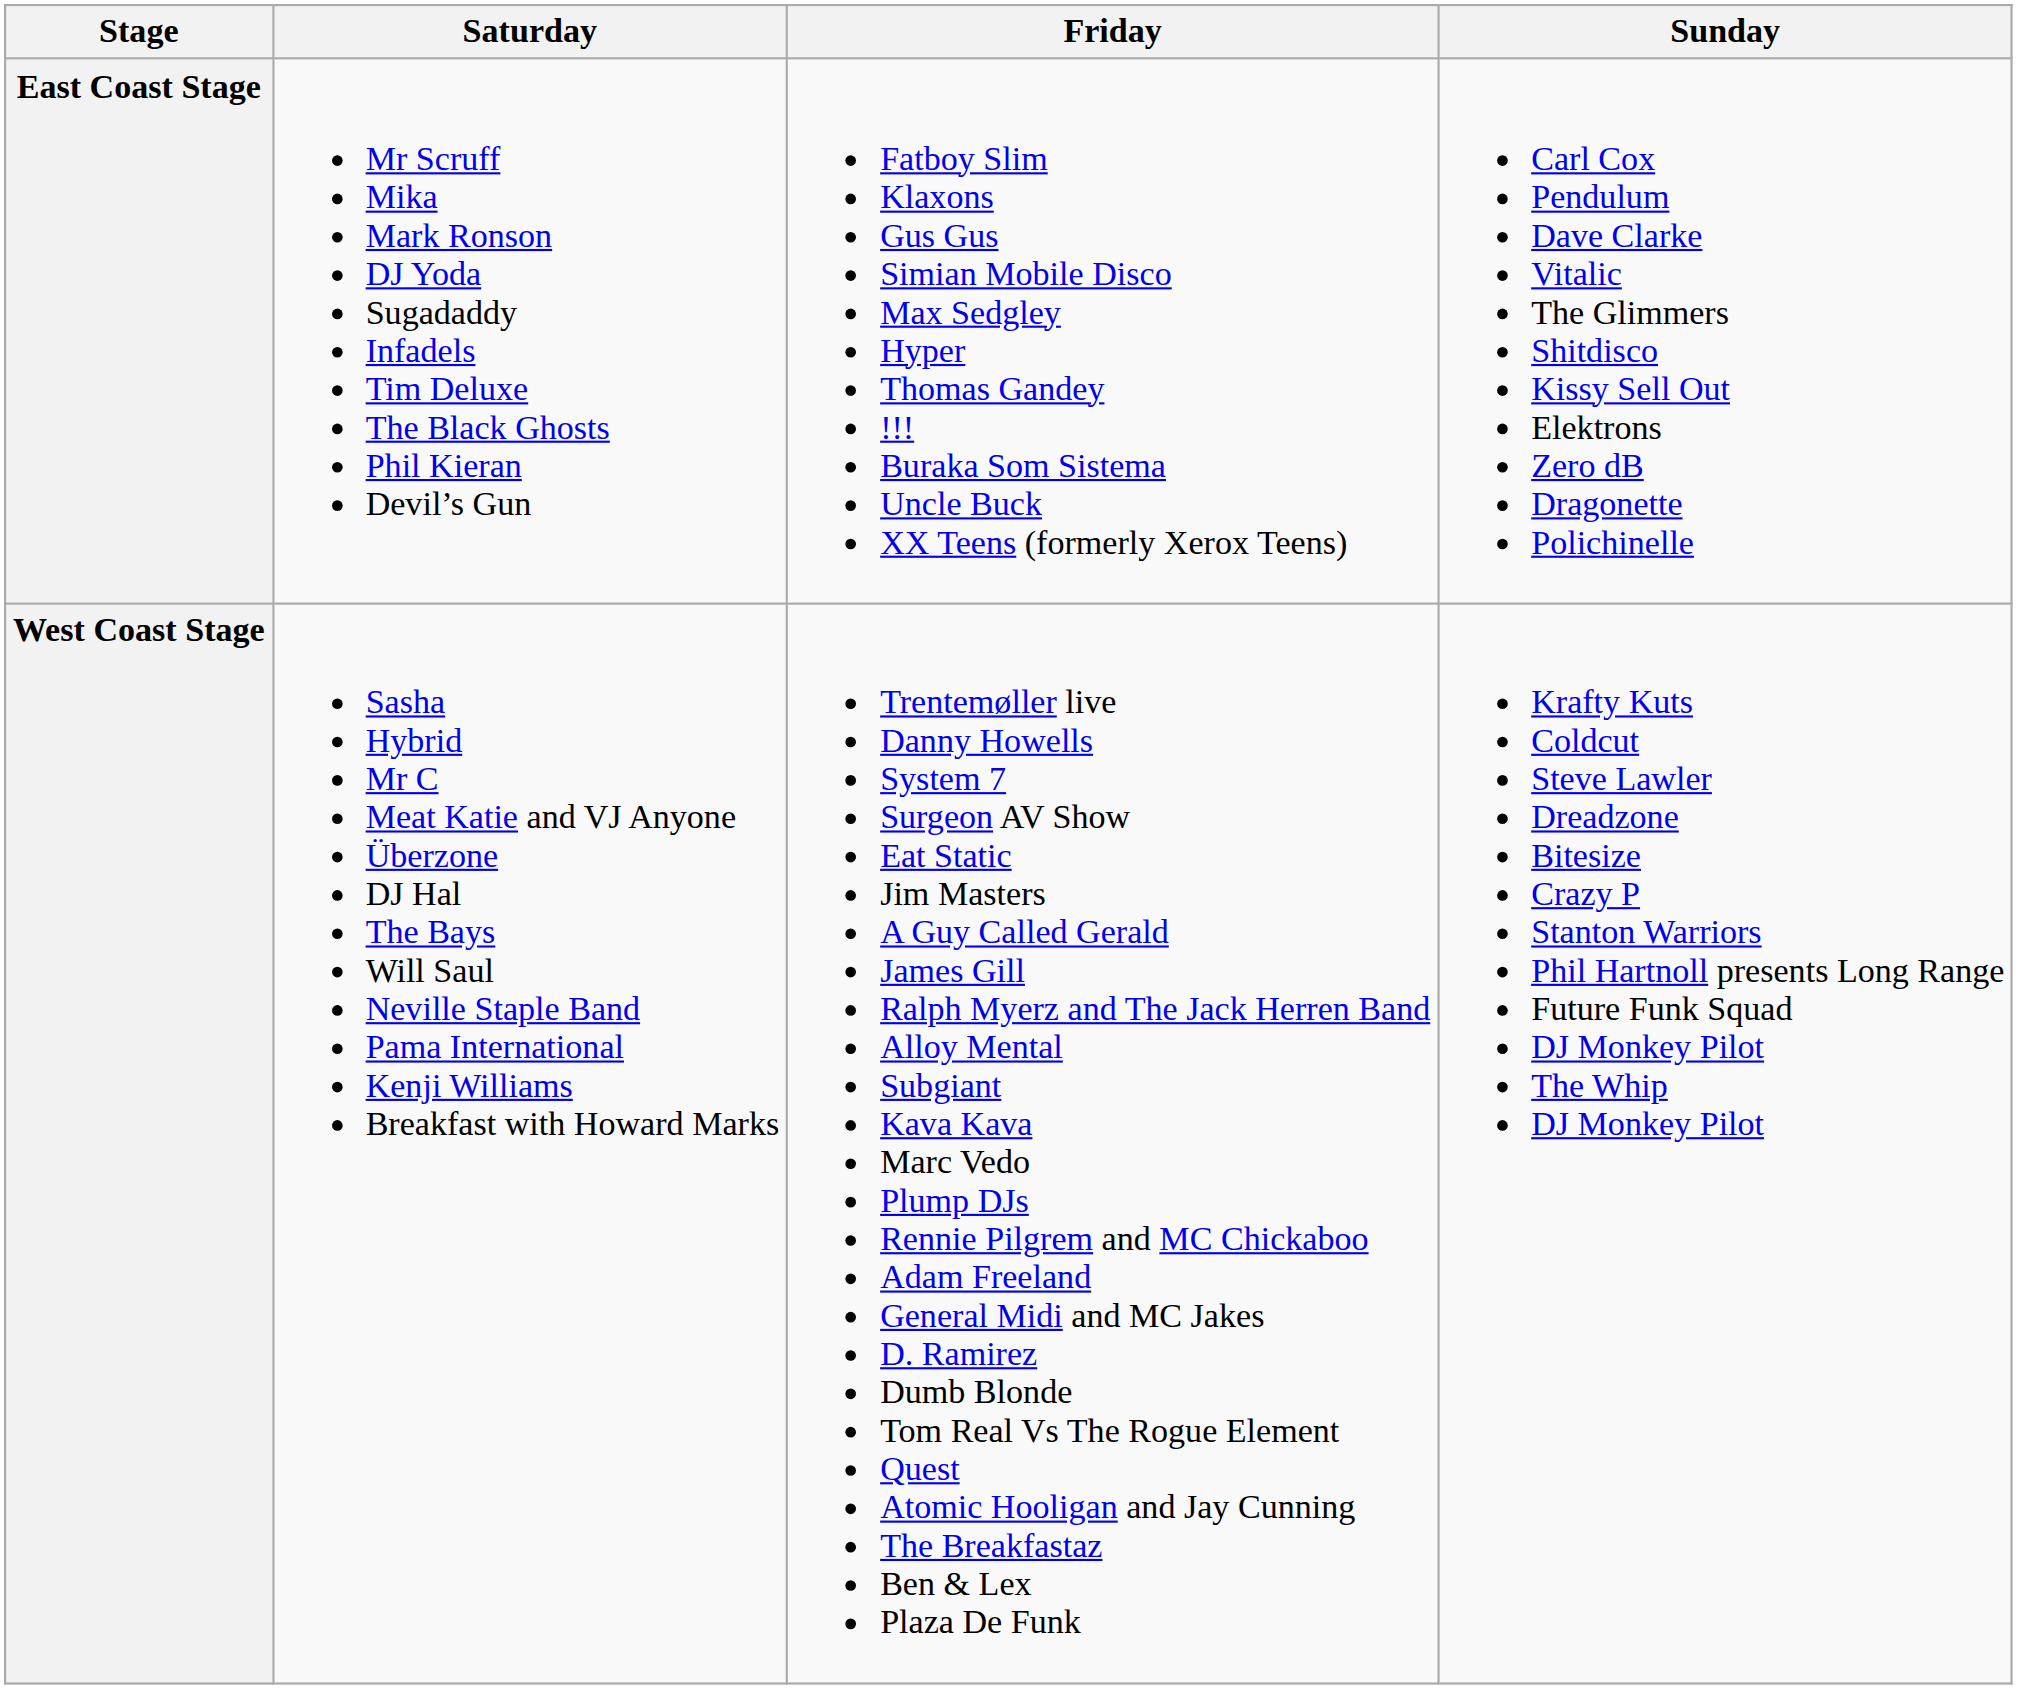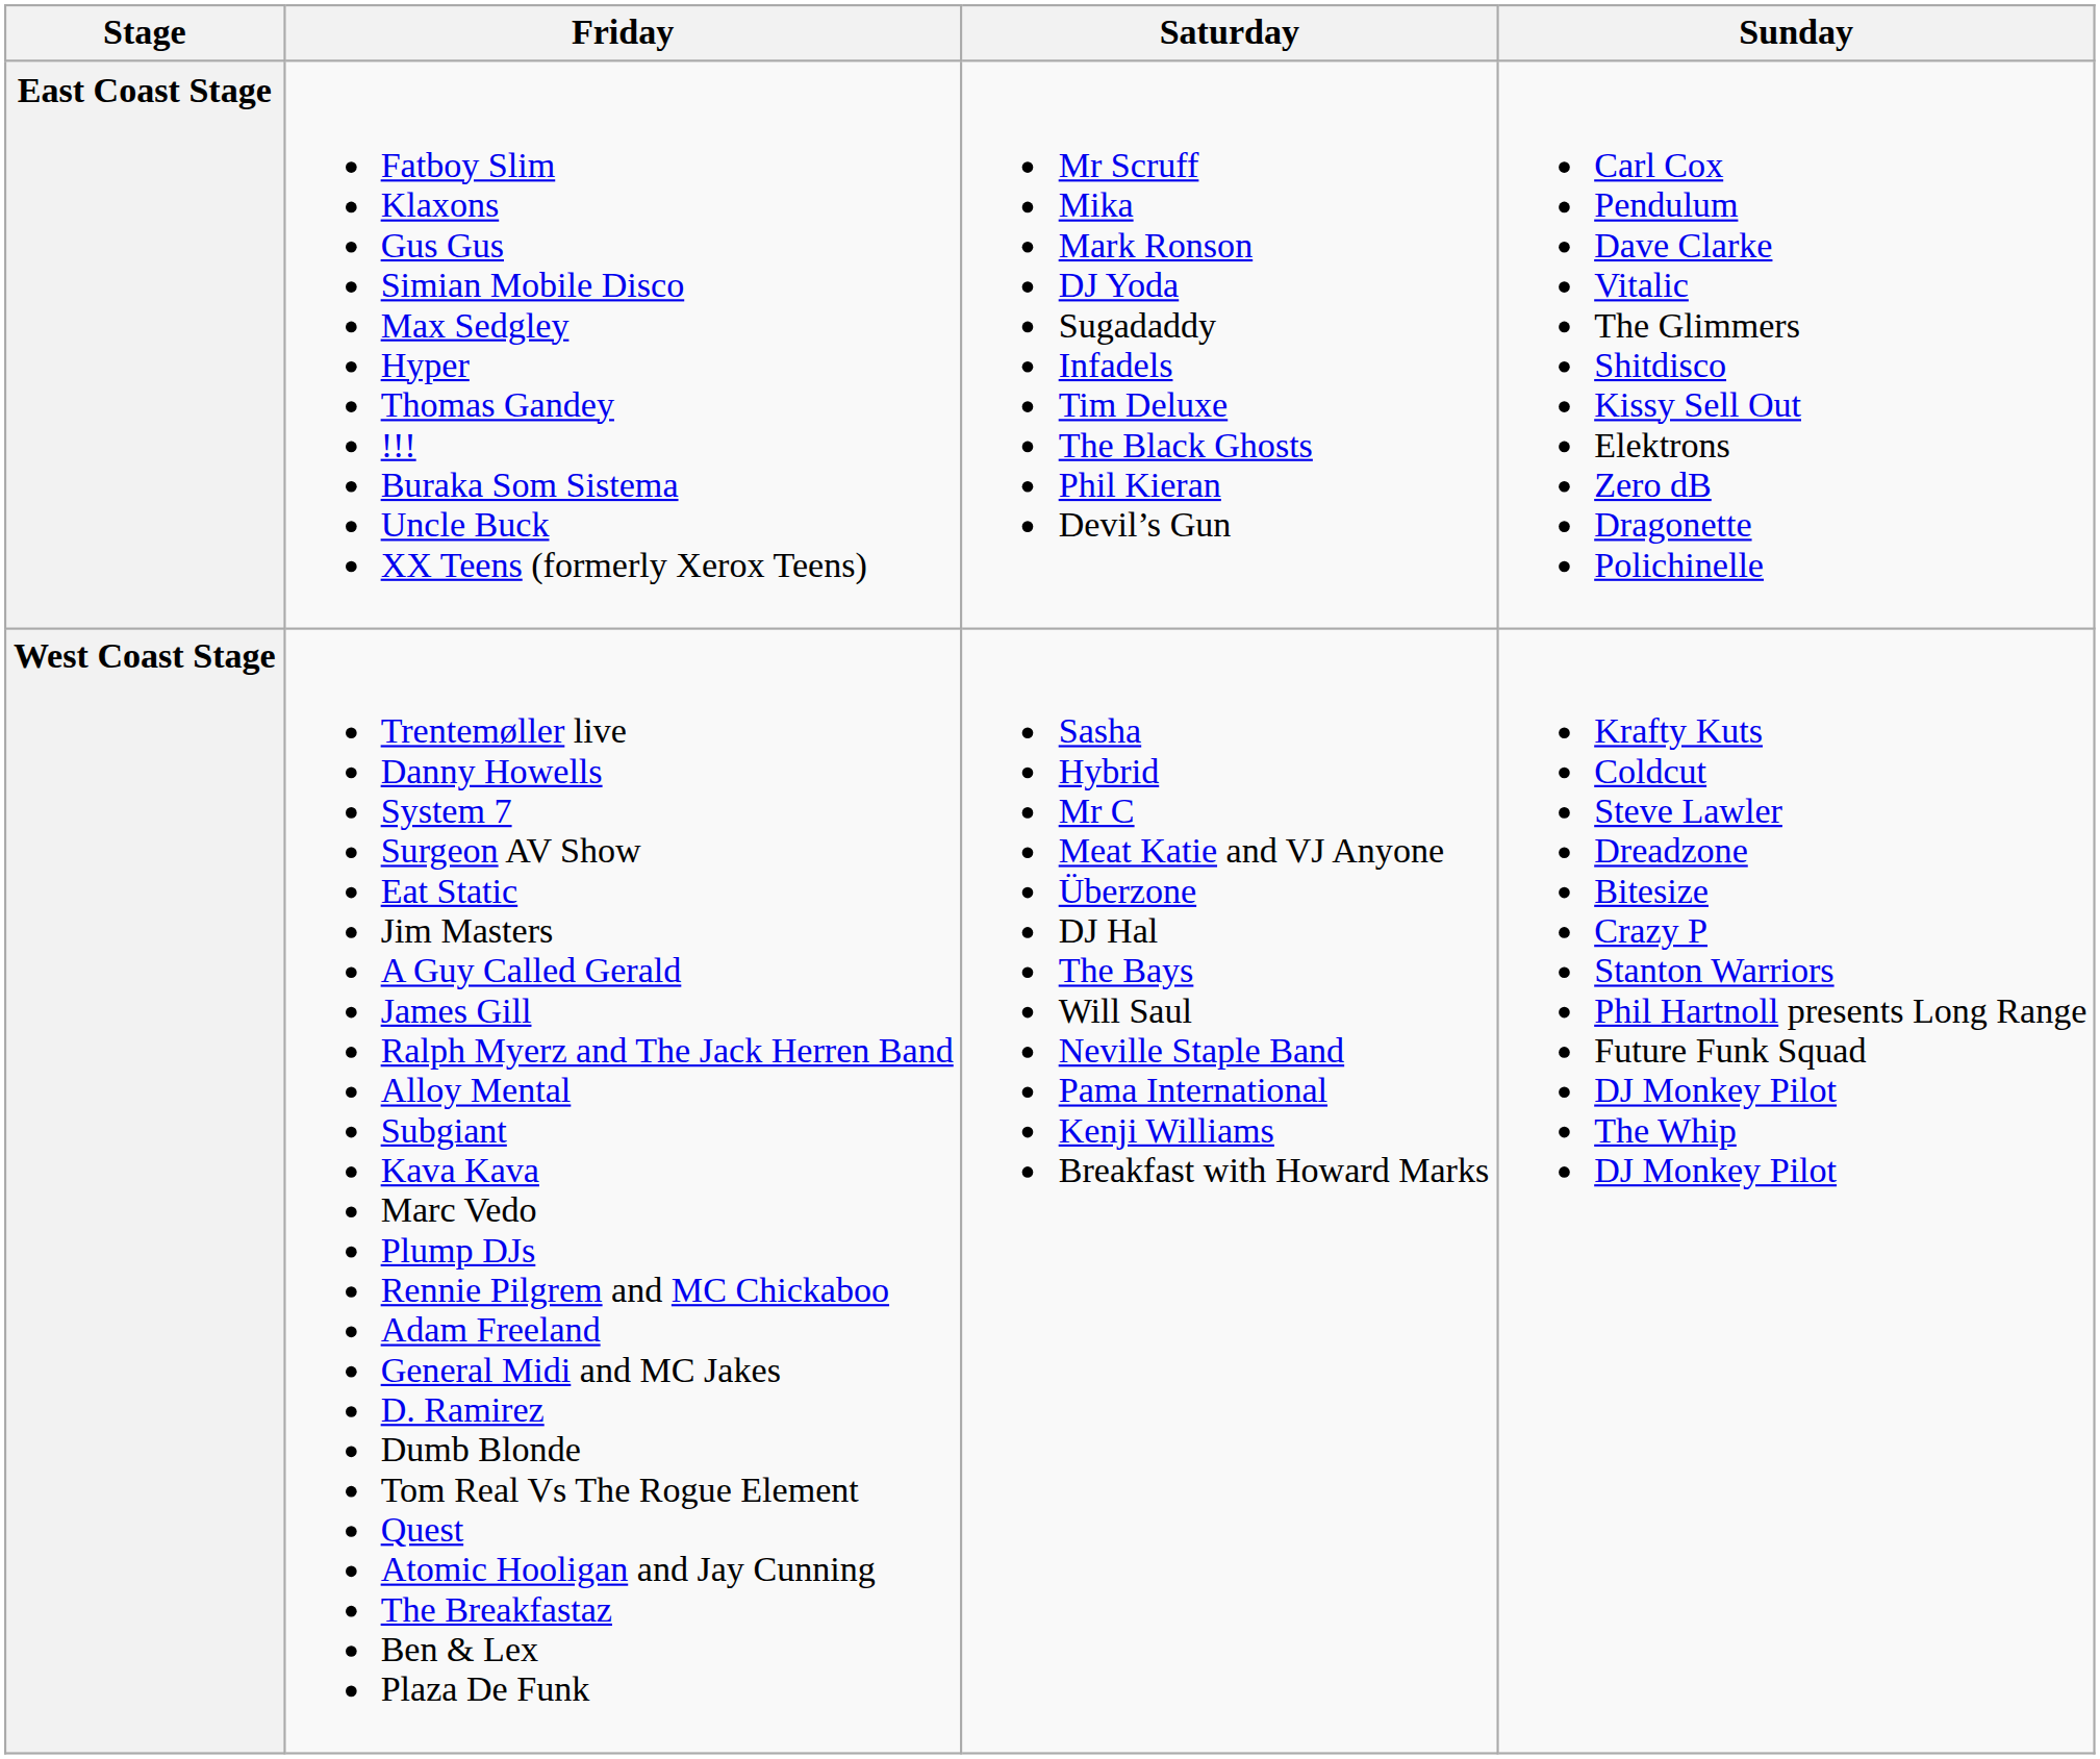columns swapped: Friday <-> Saturday
